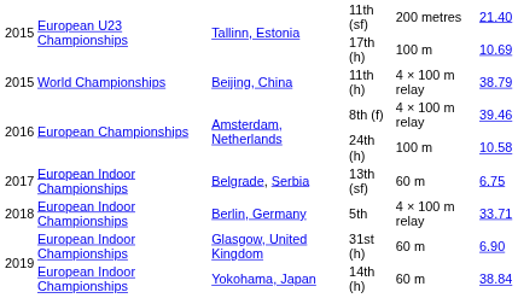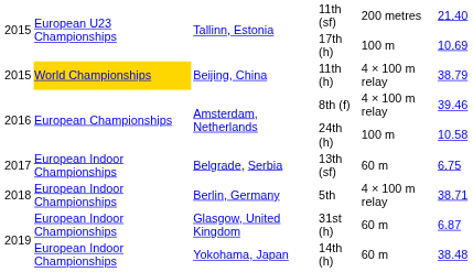11th (h) | column 2: no background -> gold background
5th | column 6: 33.71 -> 38.71
31st (h) | column 6: 6.90 -> 6.87
14th (h) | column 6: 38.84 -> 38.48
